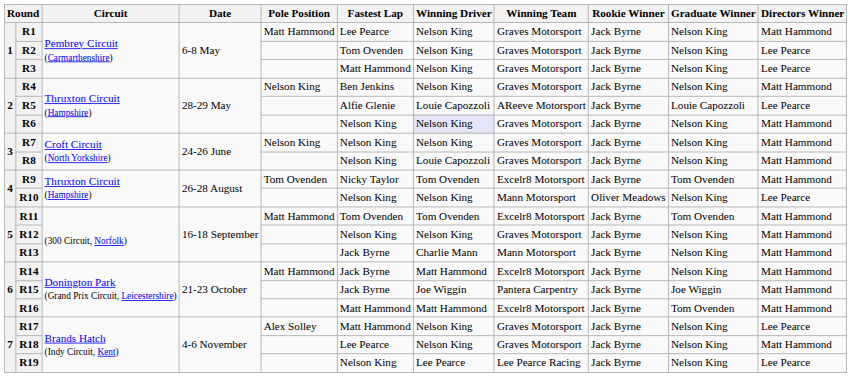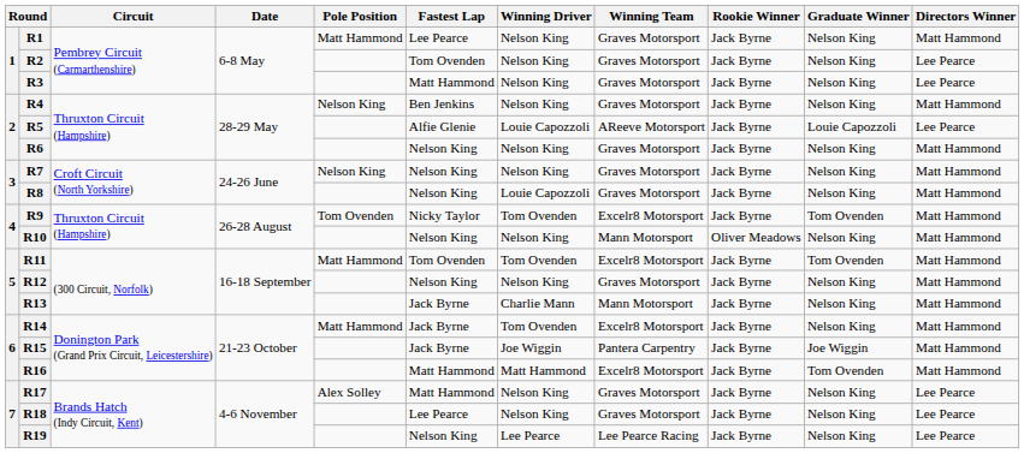R6 | Winning Driver: lavender background -> no background
R10 | Directors Winner: Lee Pearce -> Matt Hammond
R14 | Winning Driver: Matt Hammond -> Tom Ovenden
R18 | Directors Winner: Matt Hammond -> Lee Pearce
